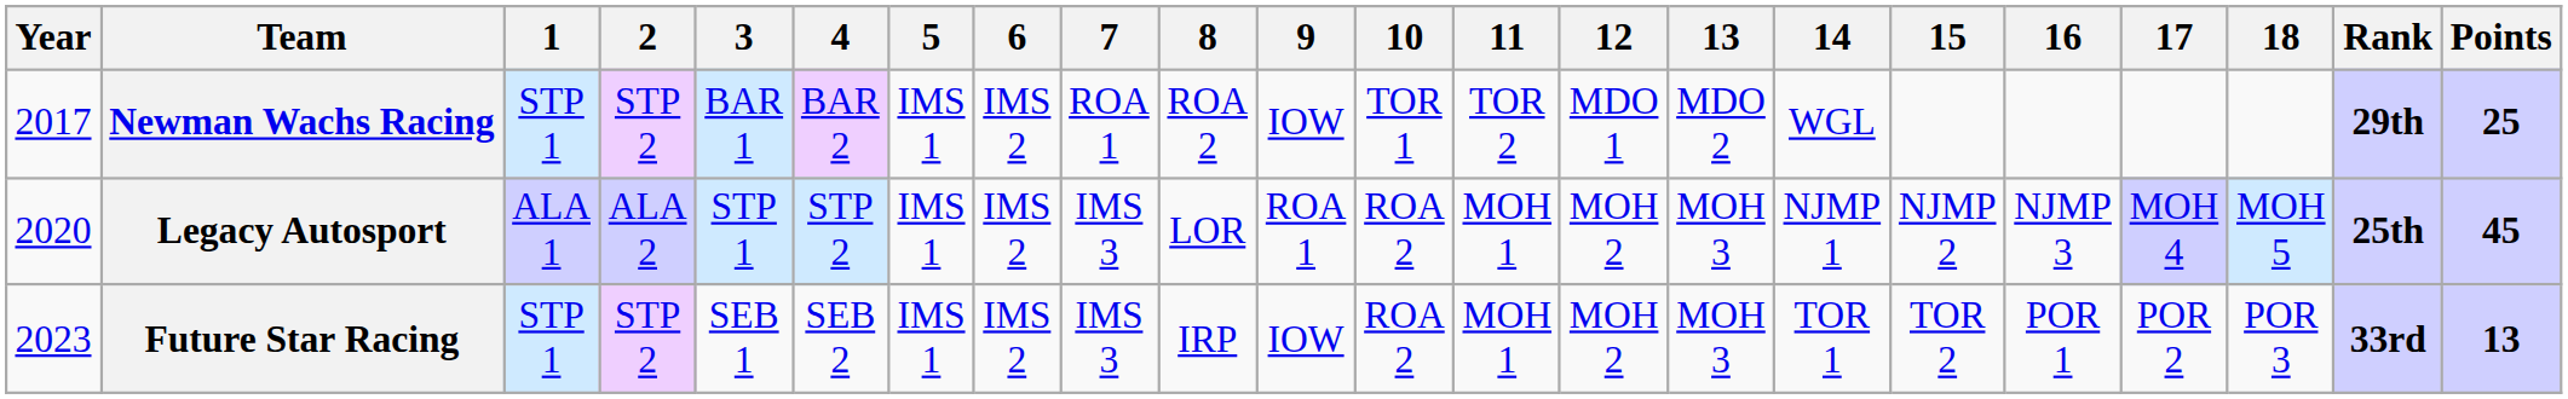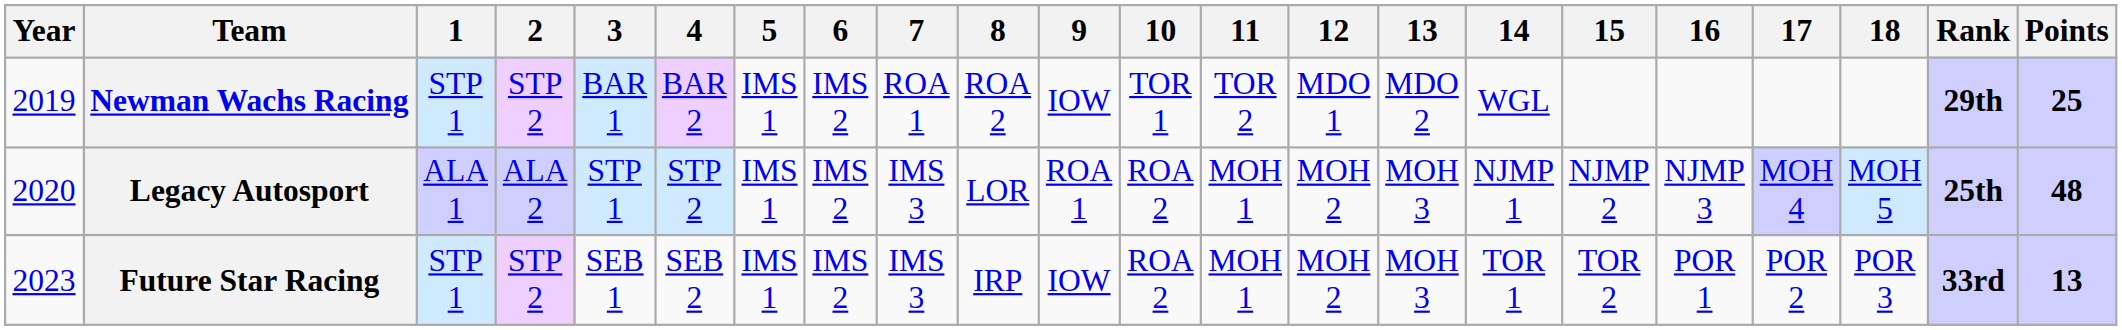Newman Wachs Racing | Year: 2017 -> 2019
Legacy Autosport | Points: 45 -> 48
